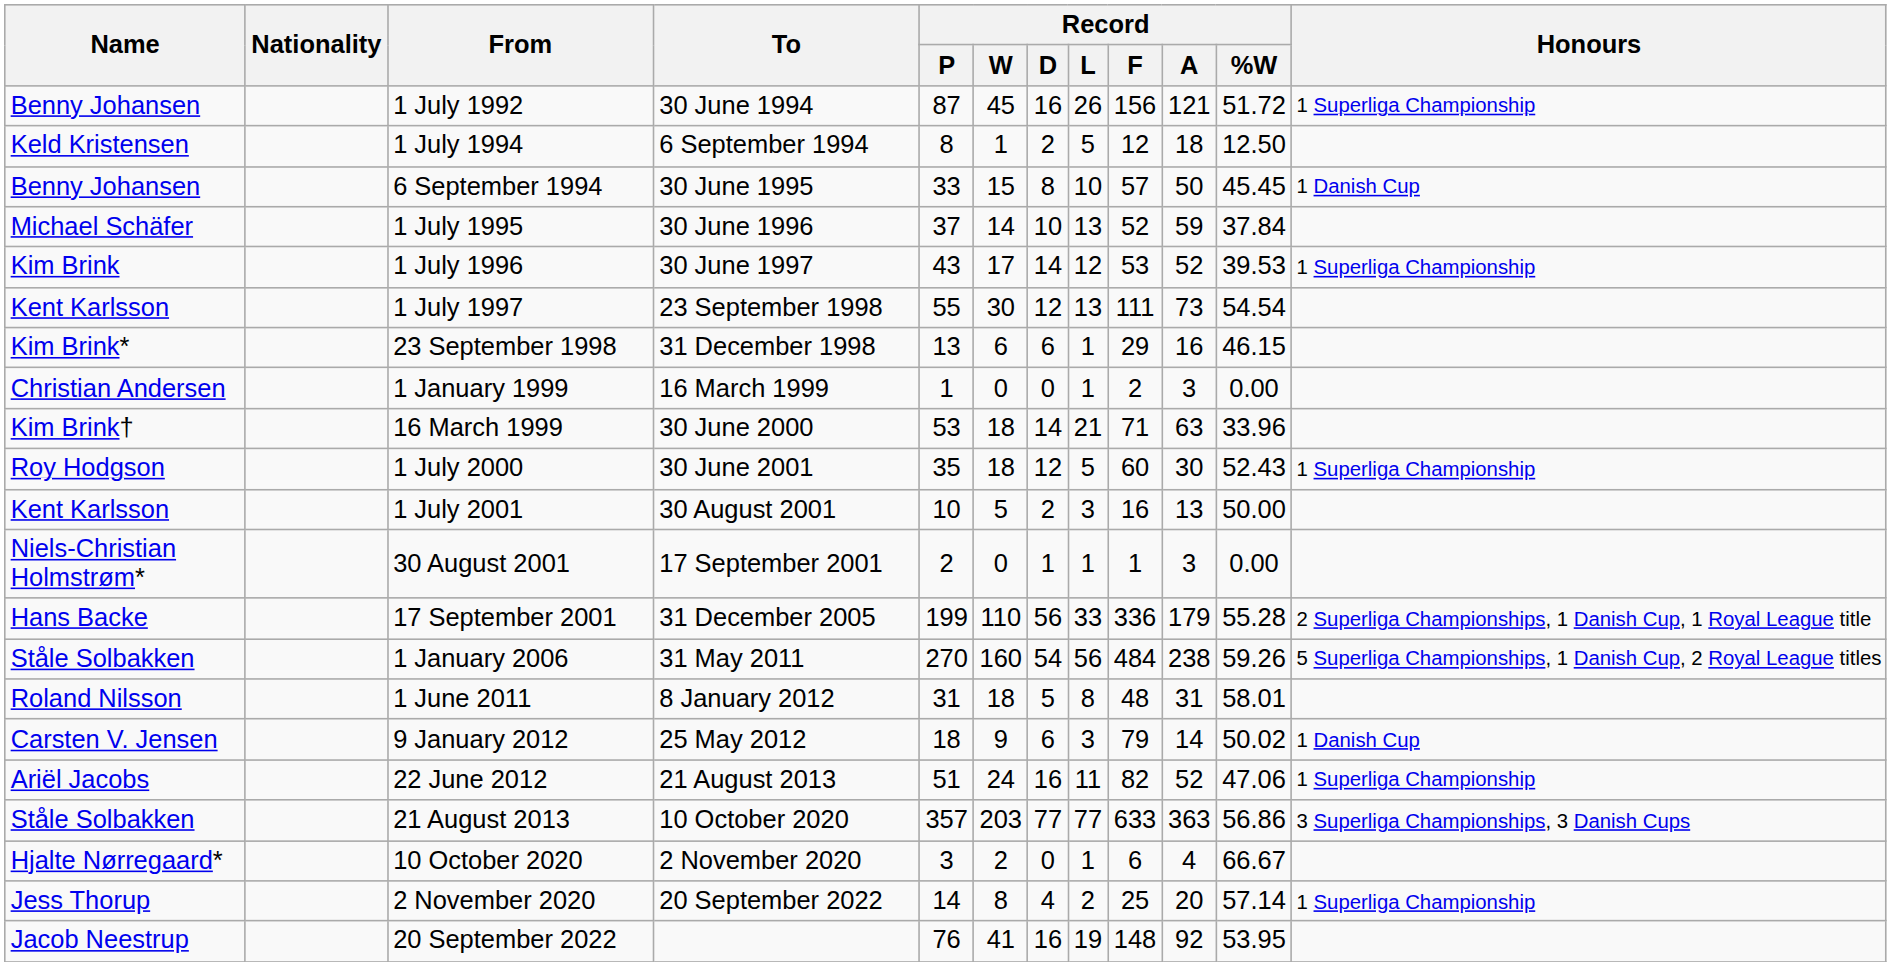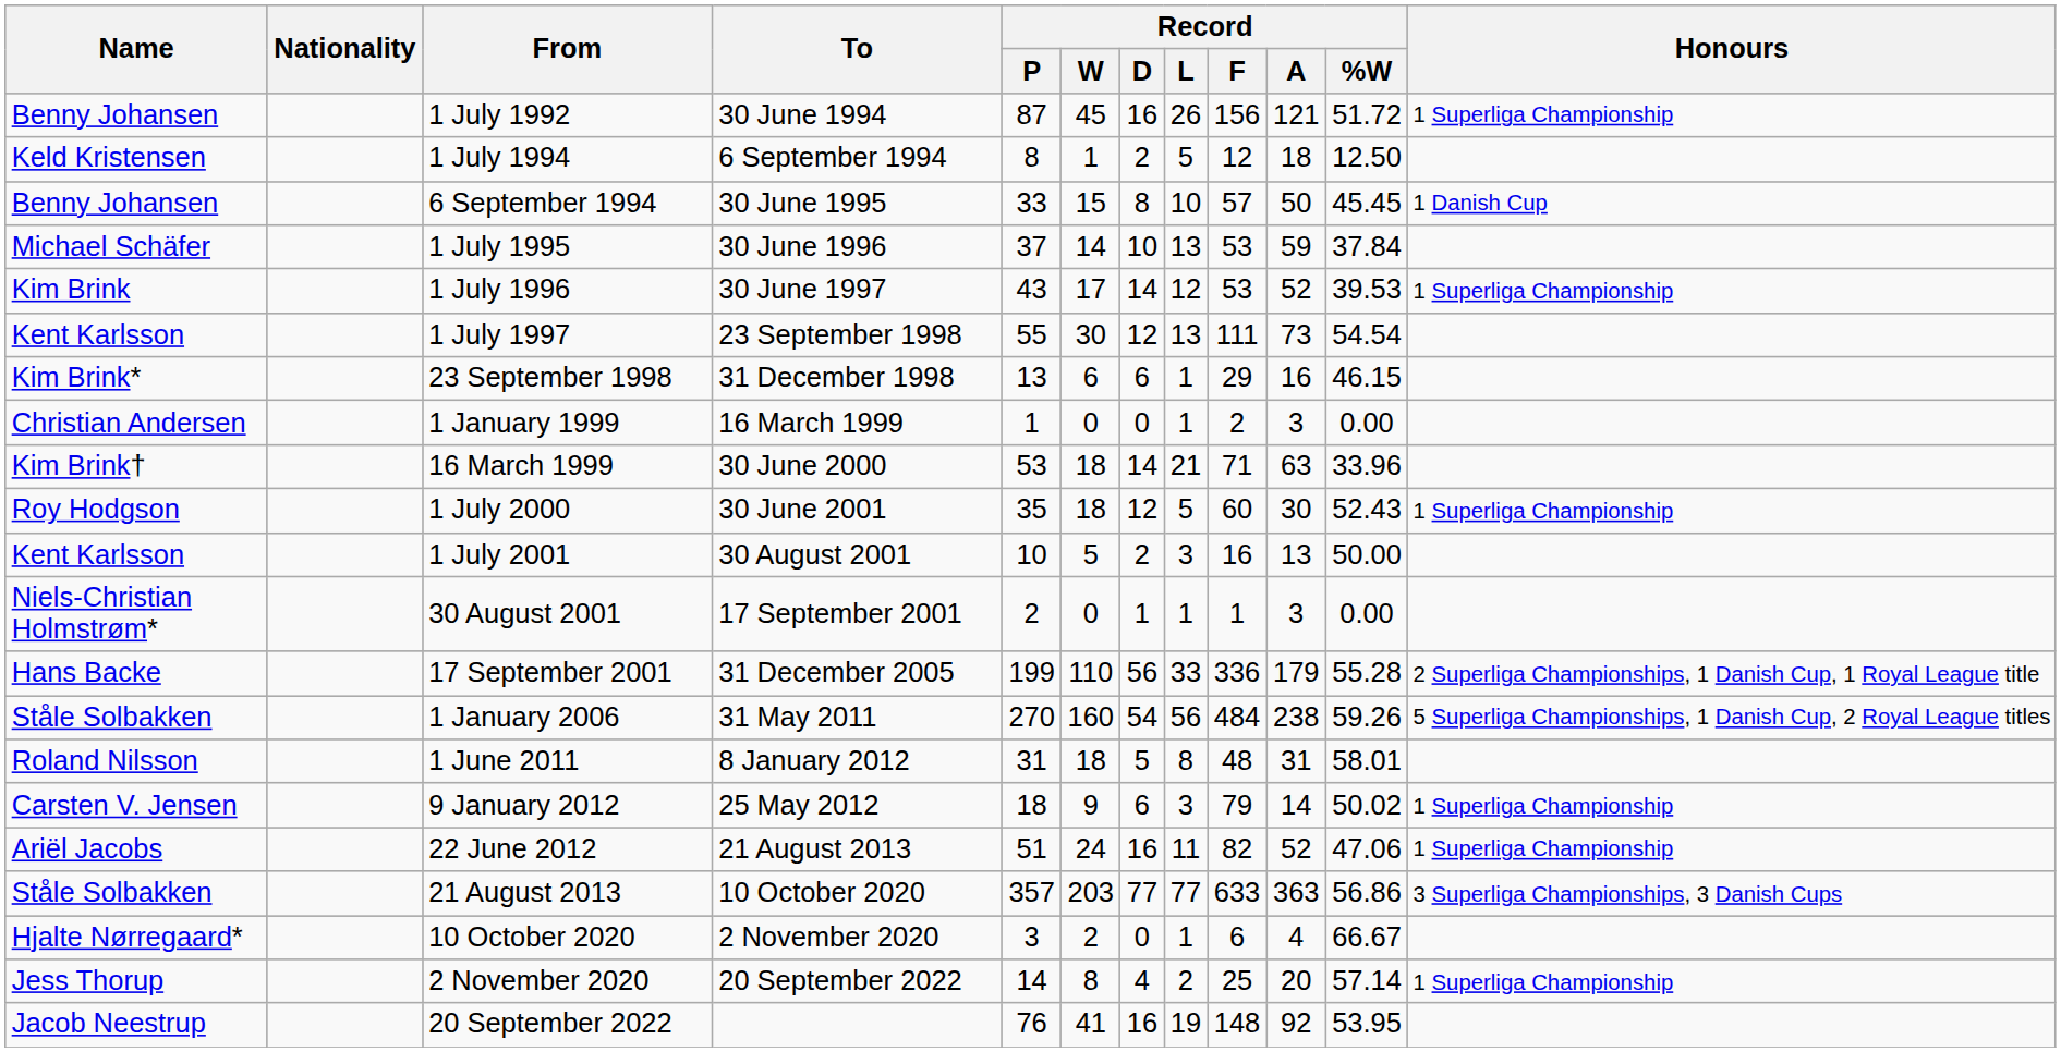1 July 1995 | Record / F: 52 -> 53
9 January 2012 | Honours: 1 Danish Cup -> 1 Superliga Championship
